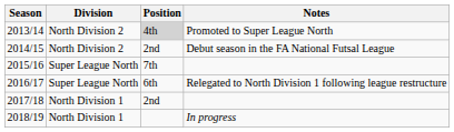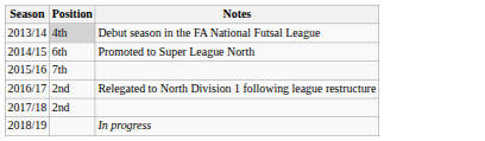- column: Division | North Division 2 | North Division 2 | Super League North | Super League North | North Division 1 | North Division 1
2013/14 | Notes: Promoted to Super League North -> Debut season in the FA National Futsal League
2014/15 | Position: 2nd -> 6th
2014/15 | Notes: Debut season in the FA National Futsal League -> Promoted to Super League North
2016/17 | Position: 6th -> 2nd
